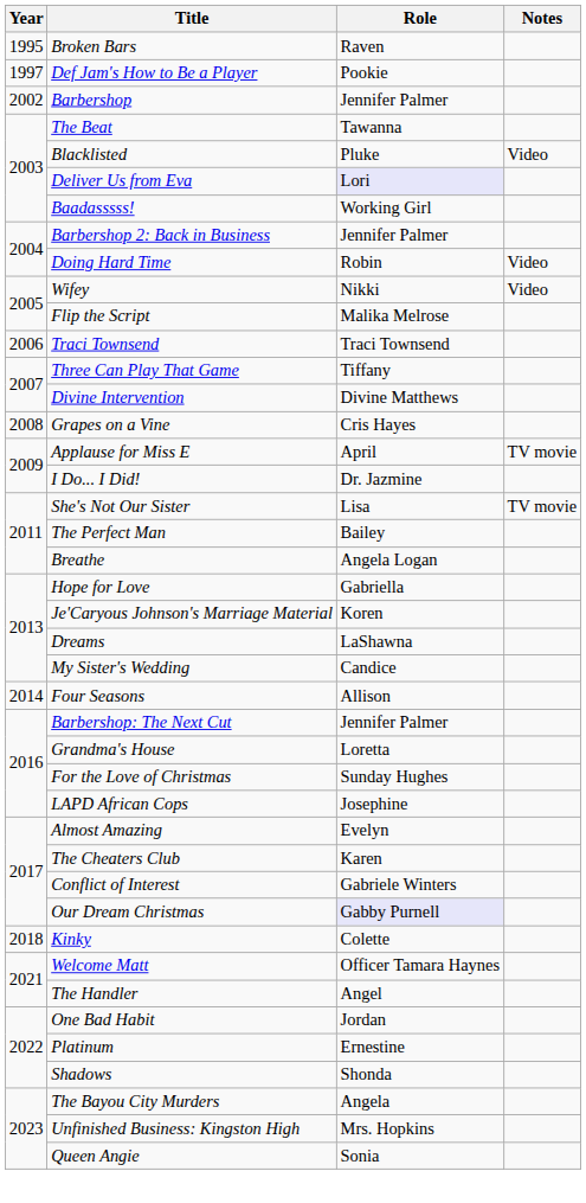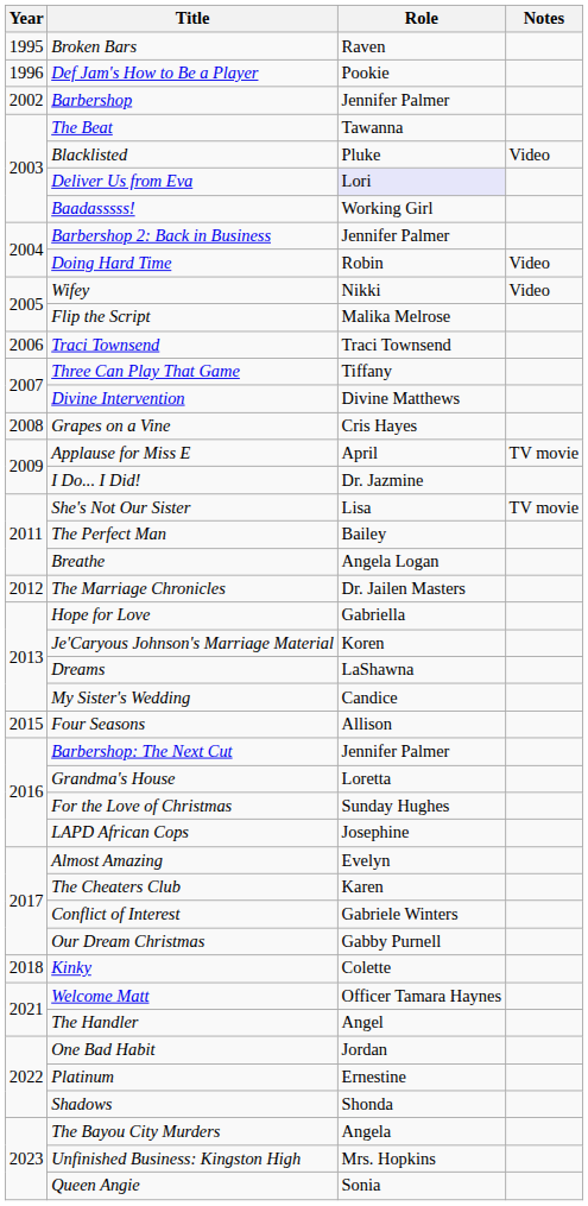Def Jam's How to Be a Player | Year: 1997 -> 1996
+ row: 2012 | The Marriage Chronicles | Dr. Jailen Masters
Four Seasons | Year: 2014 -> 2015
Our Dream Christmas | Role: lavender background -> no background
